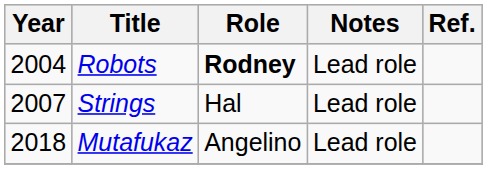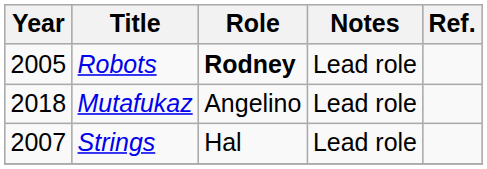Robots | Year: 2004 -> 2005
rows swapped: Strings <-> Mutafukaz
